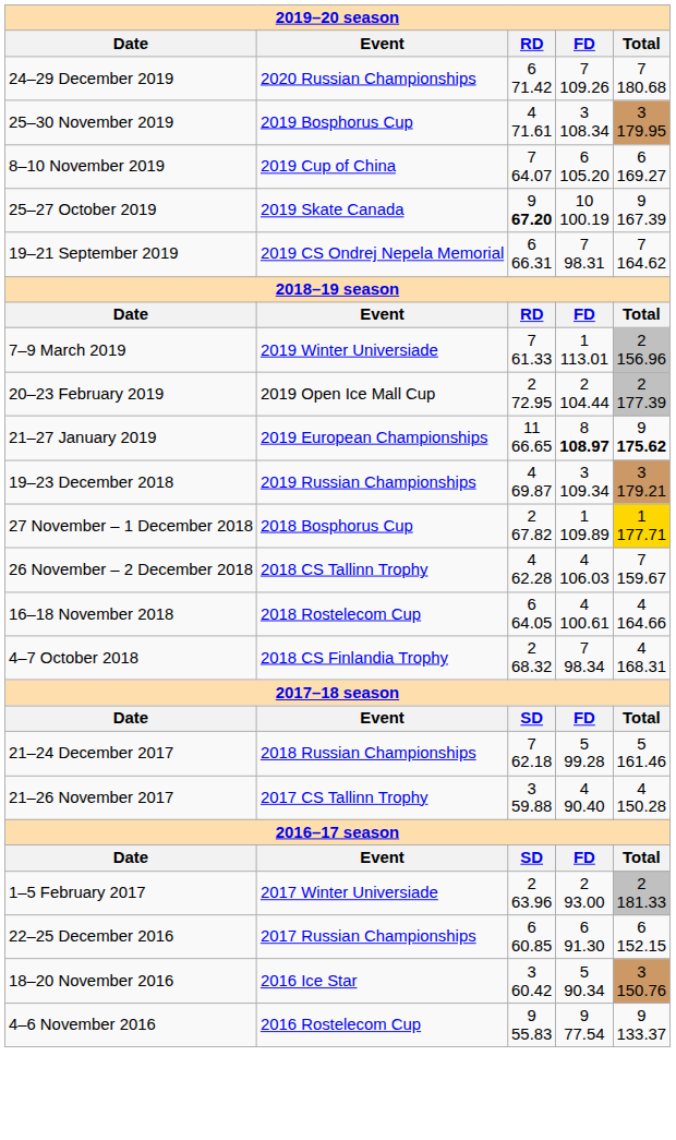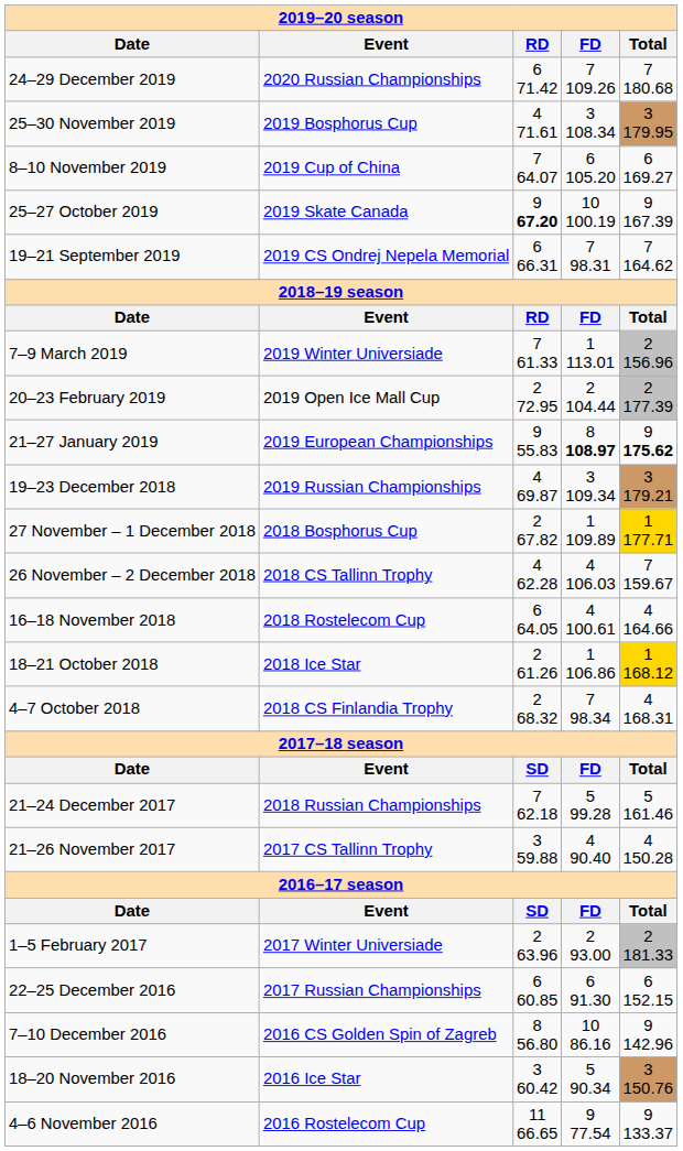21–27 January 2019 | RD: 11 66.65 -> 9 55.83
+ row: 18–21 October 2018 | 2018 Ice Star | 2 61.26 | 1 106.86 | 1 168.12
+ row: 7–10 December 2016 | 2016 CS Golden Spin of Zagreb | 8 56.80 | 10 86.16 | 9 142.96
4–6 November 2016 | RD: 9 55.83 -> 11 66.65
